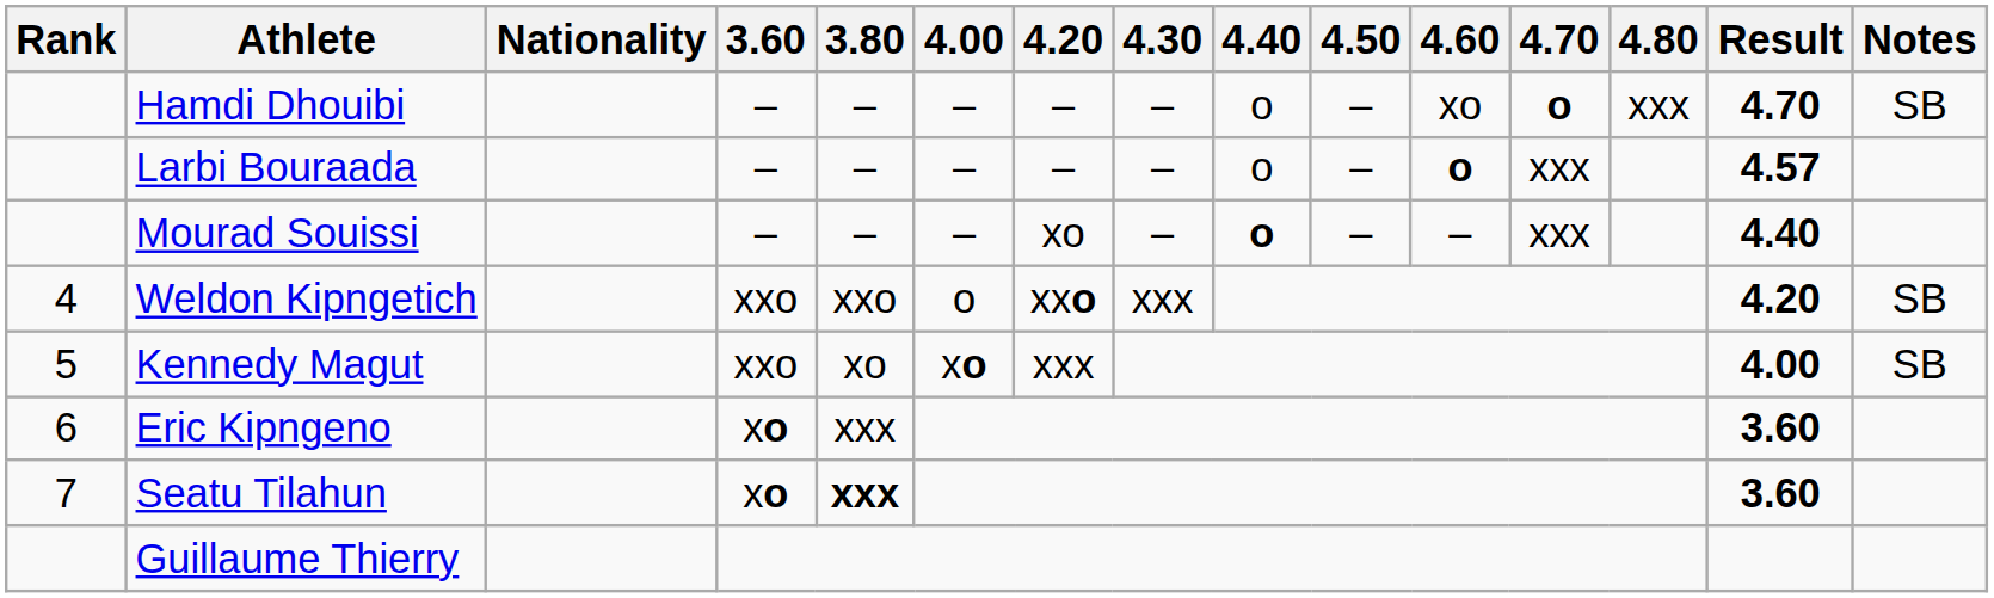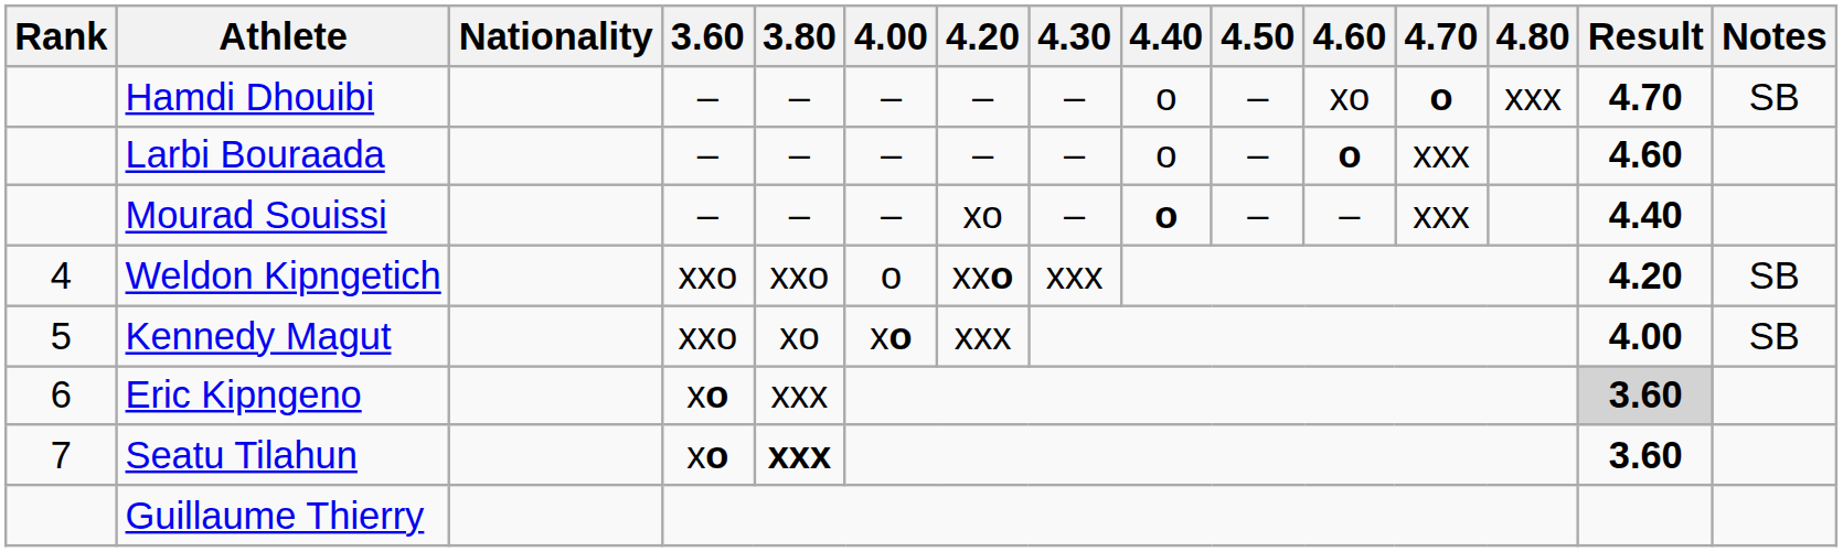Larbi Bouraada | Result: 4.57 -> 4.60
Eric Kipngeno | Result: no background -> lightgrey background
